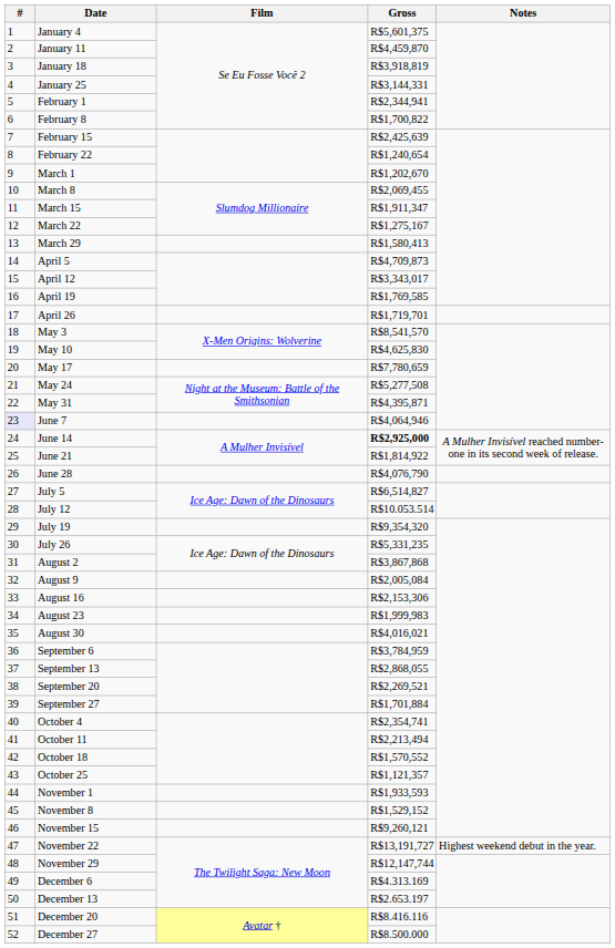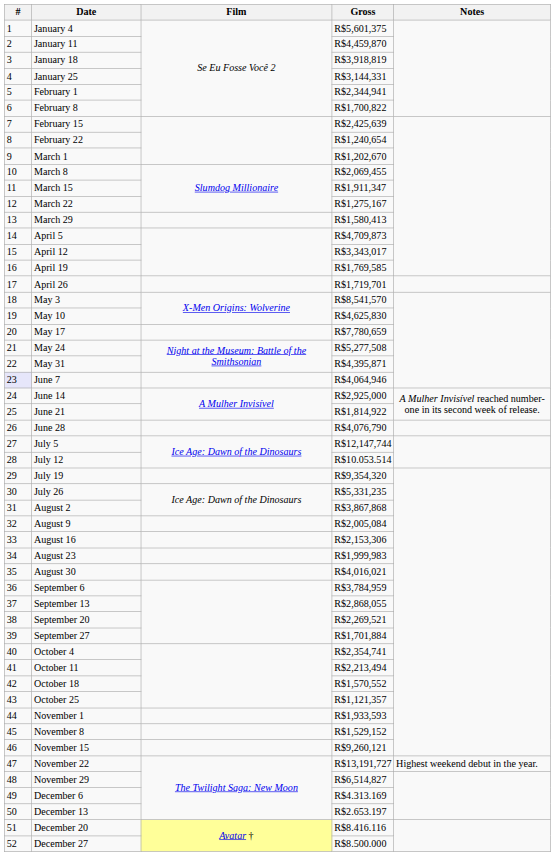June 14 | Gross: bold -> normal
July 5 | Gross: R$6,514,827 -> R$12,147,744
November 29 | Gross: R$12,147,744 -> R$6,514,827
